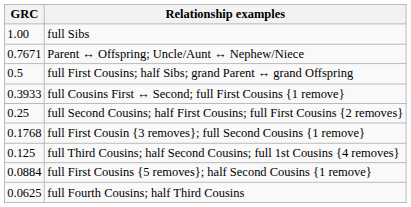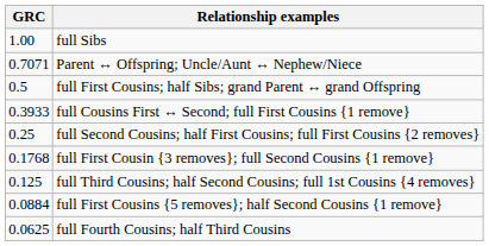Parent ↔ Offspring; Uncle/Aunt ↔ Nephew/Niece | GRC: 0.7671 -> 0.7071
